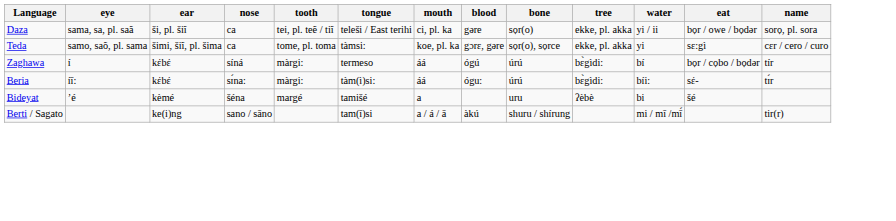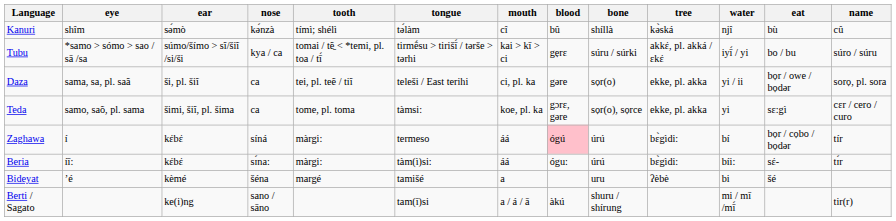+ row: Kanuri | shîm | sə́mò | kə́nzà | tímì; shélì | tə́làm | cî | bû | shíllà | kə̀ská | njî | bù | cû
+ row: Tubu | *samo > sómo > sao / sā /sa | súmo/šímo > sĩ/šiĩ /si/ši | kya / ca | tomai / tẽ̱ < *temi, pl. toa / tī́ | tirmḗsu > tirišī́ / tərše > tərhi | kai > kī > ci | gẹrε | súru / súrki | akkέ, pl. akká / εkέ | iyī́ / yi | bo / bu | súro / súru
Zaghawa | blood: no background -> pink background
